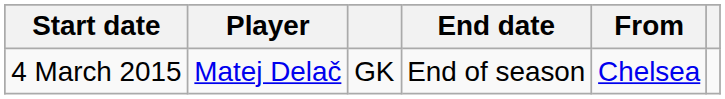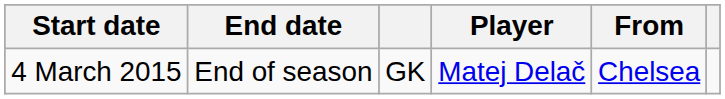columns swapped: End date <-> Player
